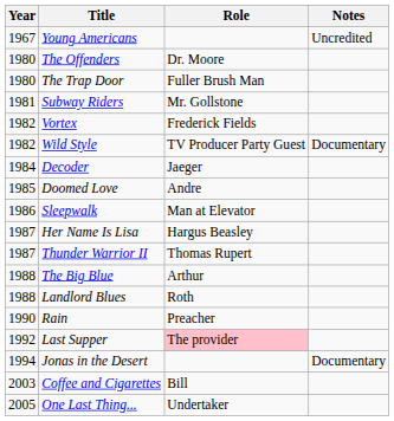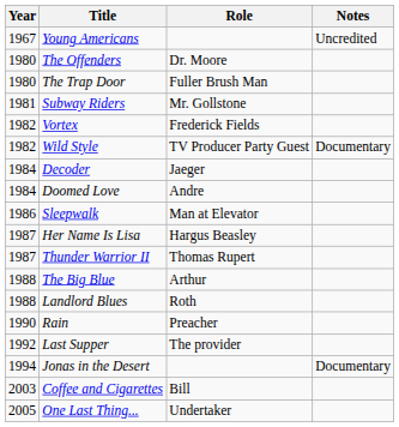Doomed Love | Year: 1985 -> 1984
Last Supper | Role: pink background -> no background
